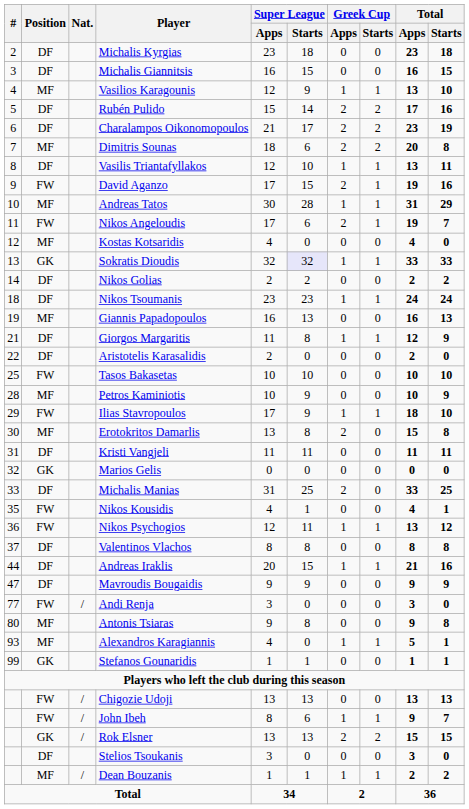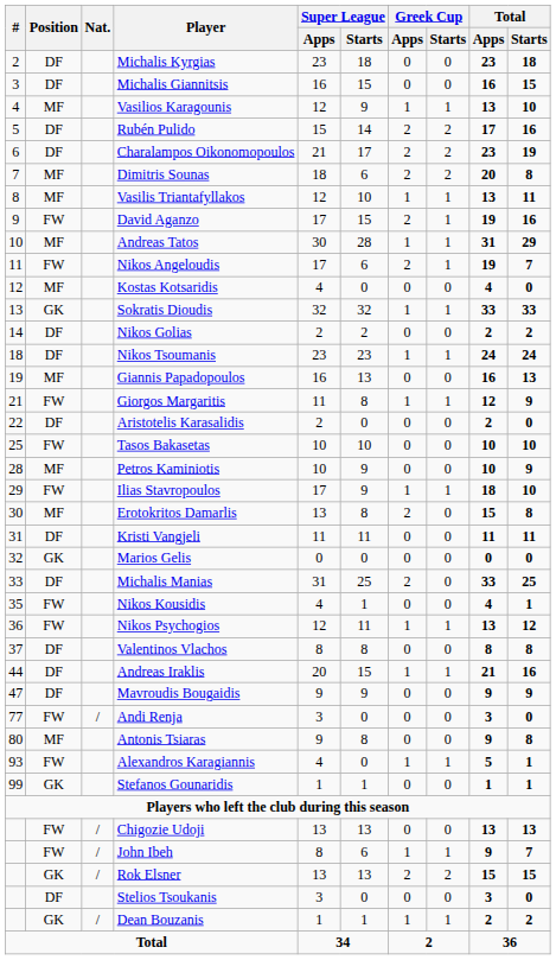Vasilis Triantafyllakos | Position: DF -> MF
Sokratis Dioudis | Super League / Starts: lavender background -> no background
Giorgos Margaritis | Position: DF -> FW
Alexandros Karagiannis | Position: MF -> FW
Dean Bouzanis | Position: MF -> GK
